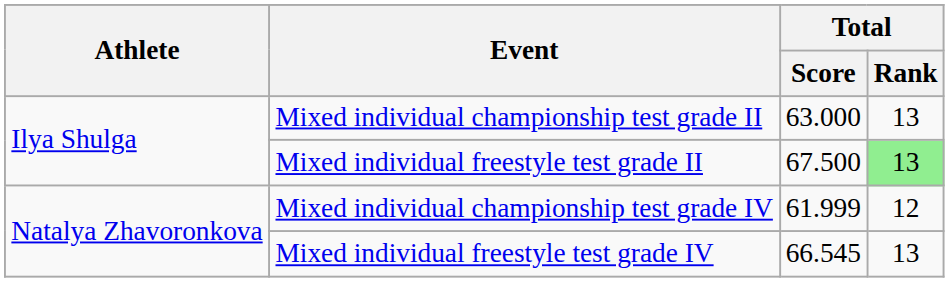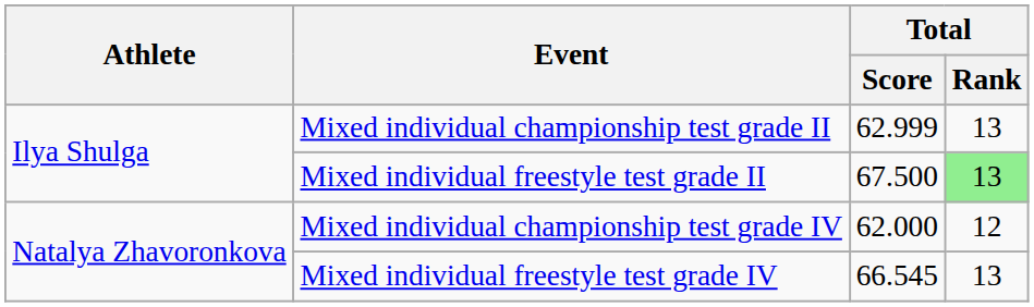Mixed individual championship test grade II | Total / Score: 63.000 -> 62.999
Mixed individual championship test grade IV | Total / Score: 61.999 -> 62.000
